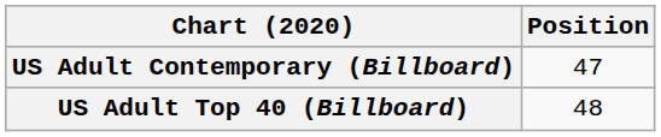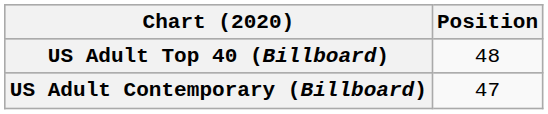rows swapped: US Adult Contemporary (Billboard) <-> US Adult Top 40 (Billboard)
